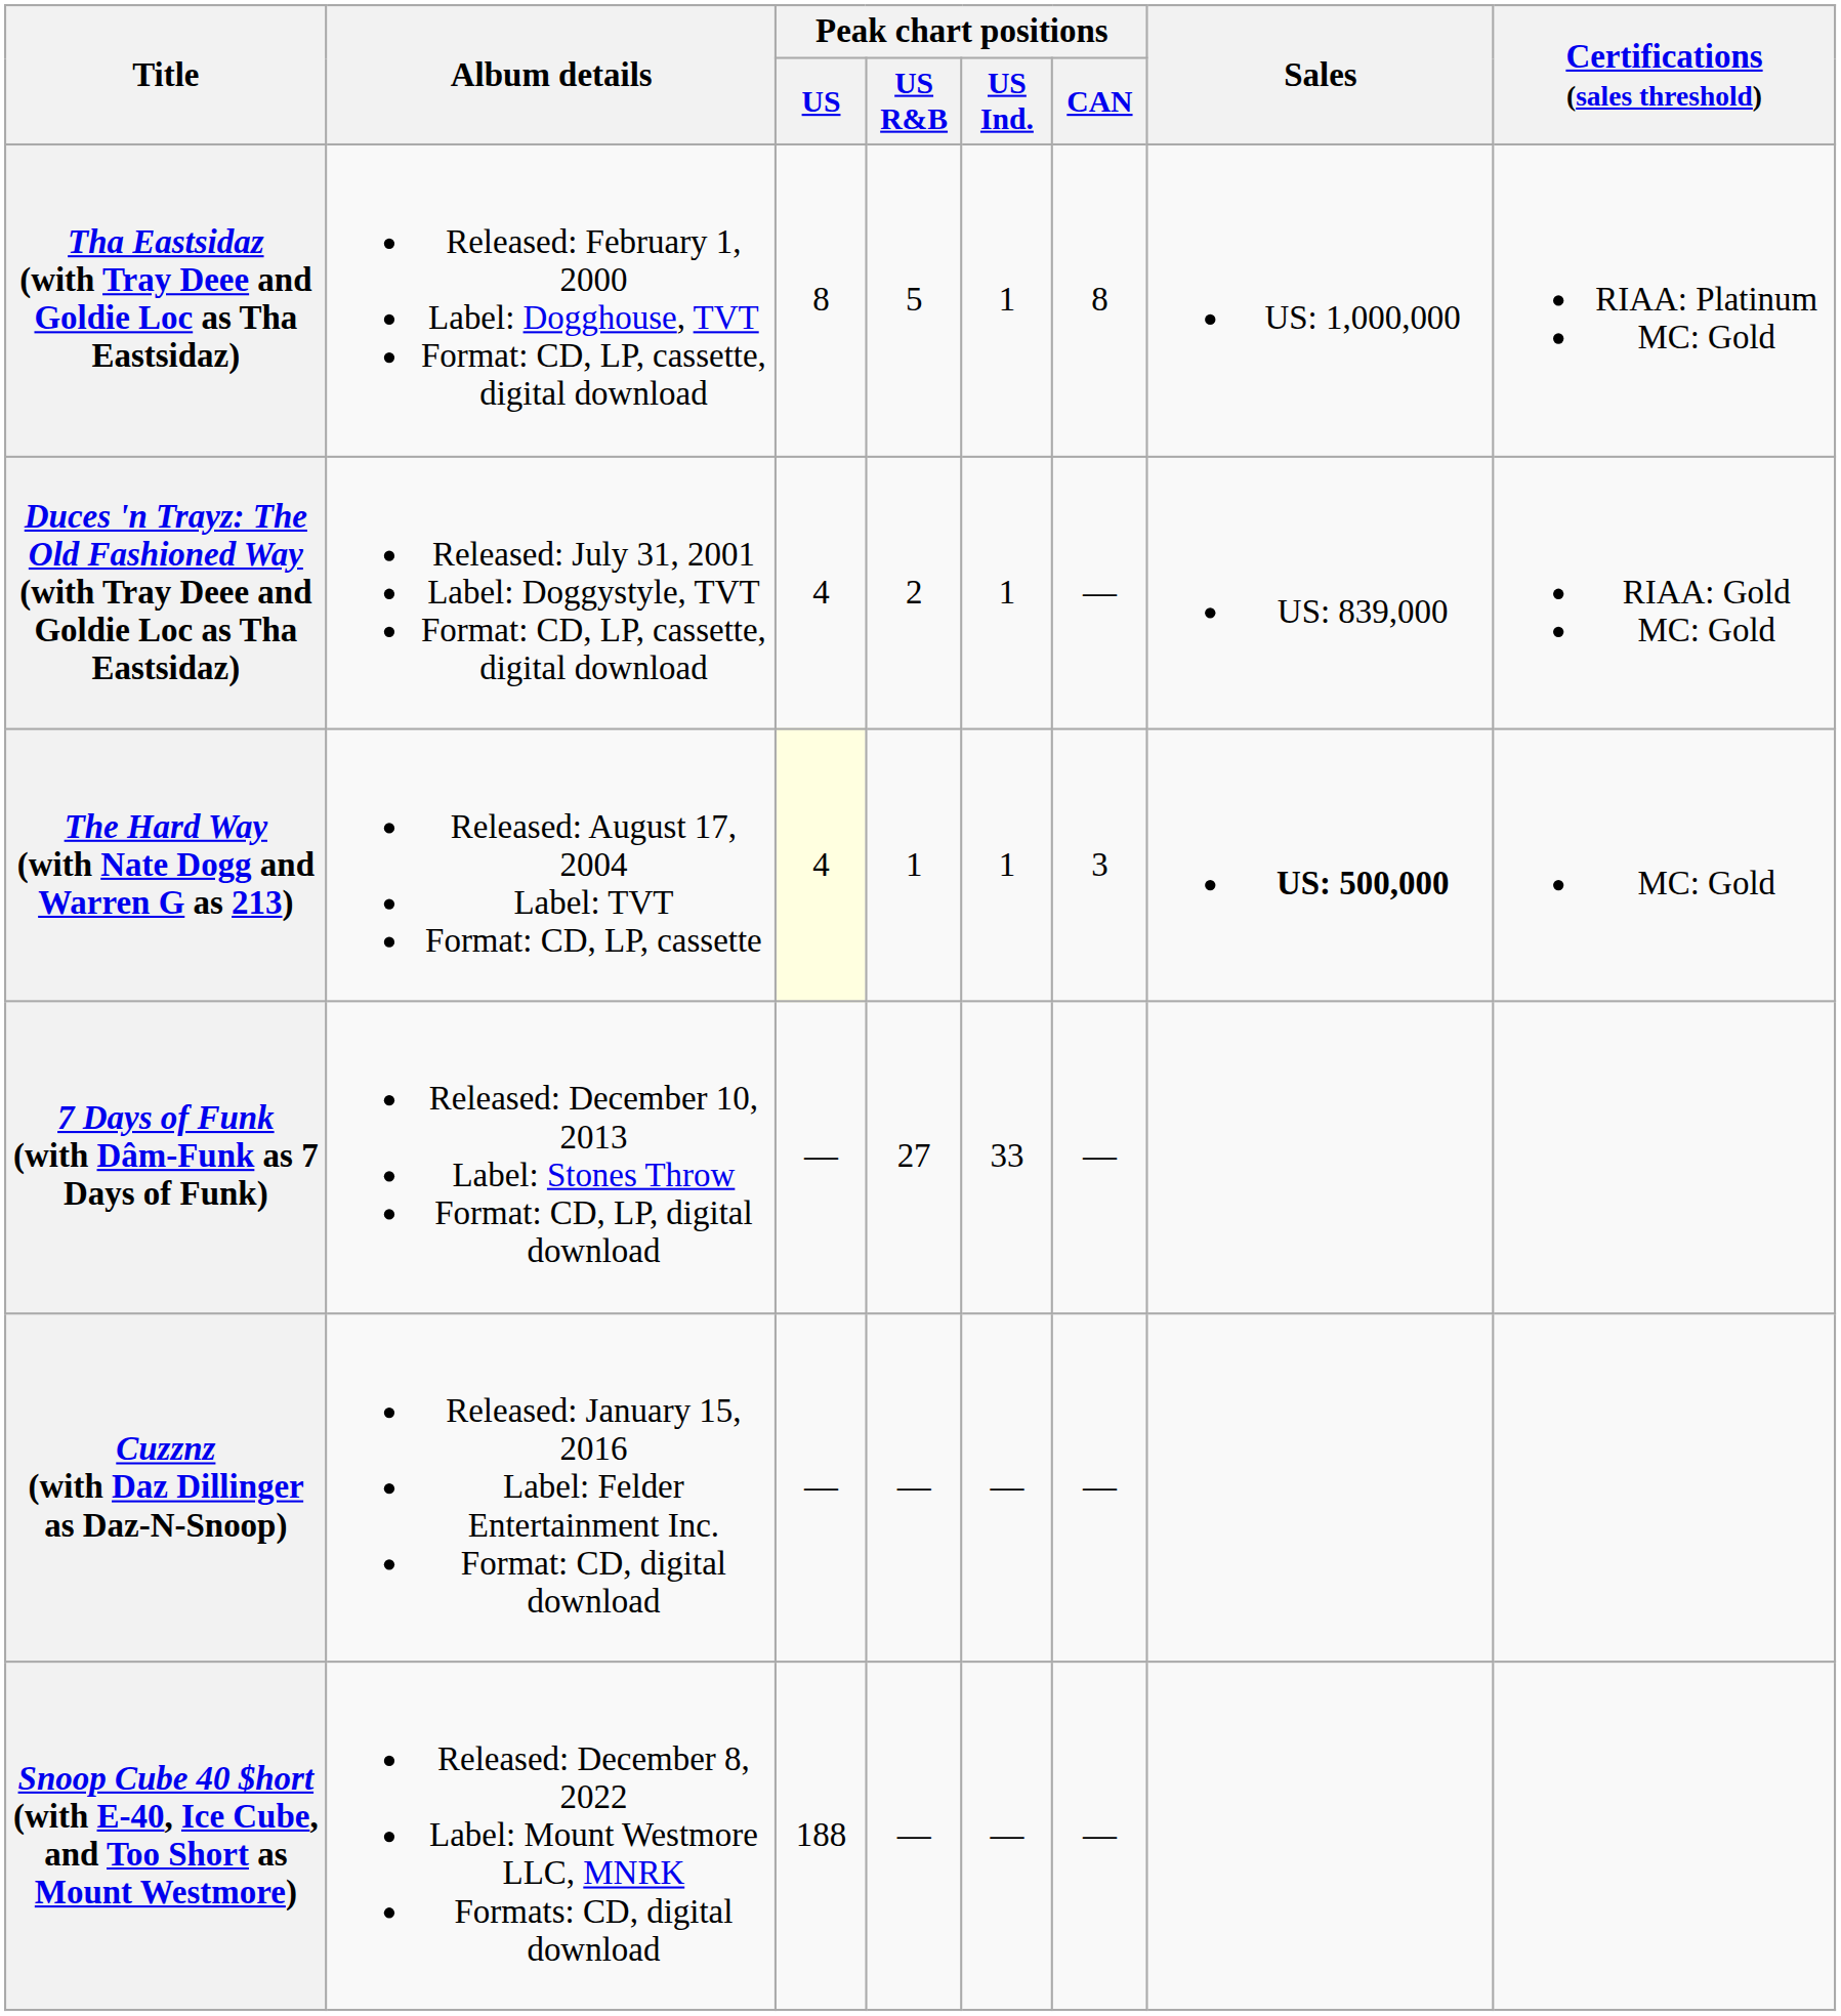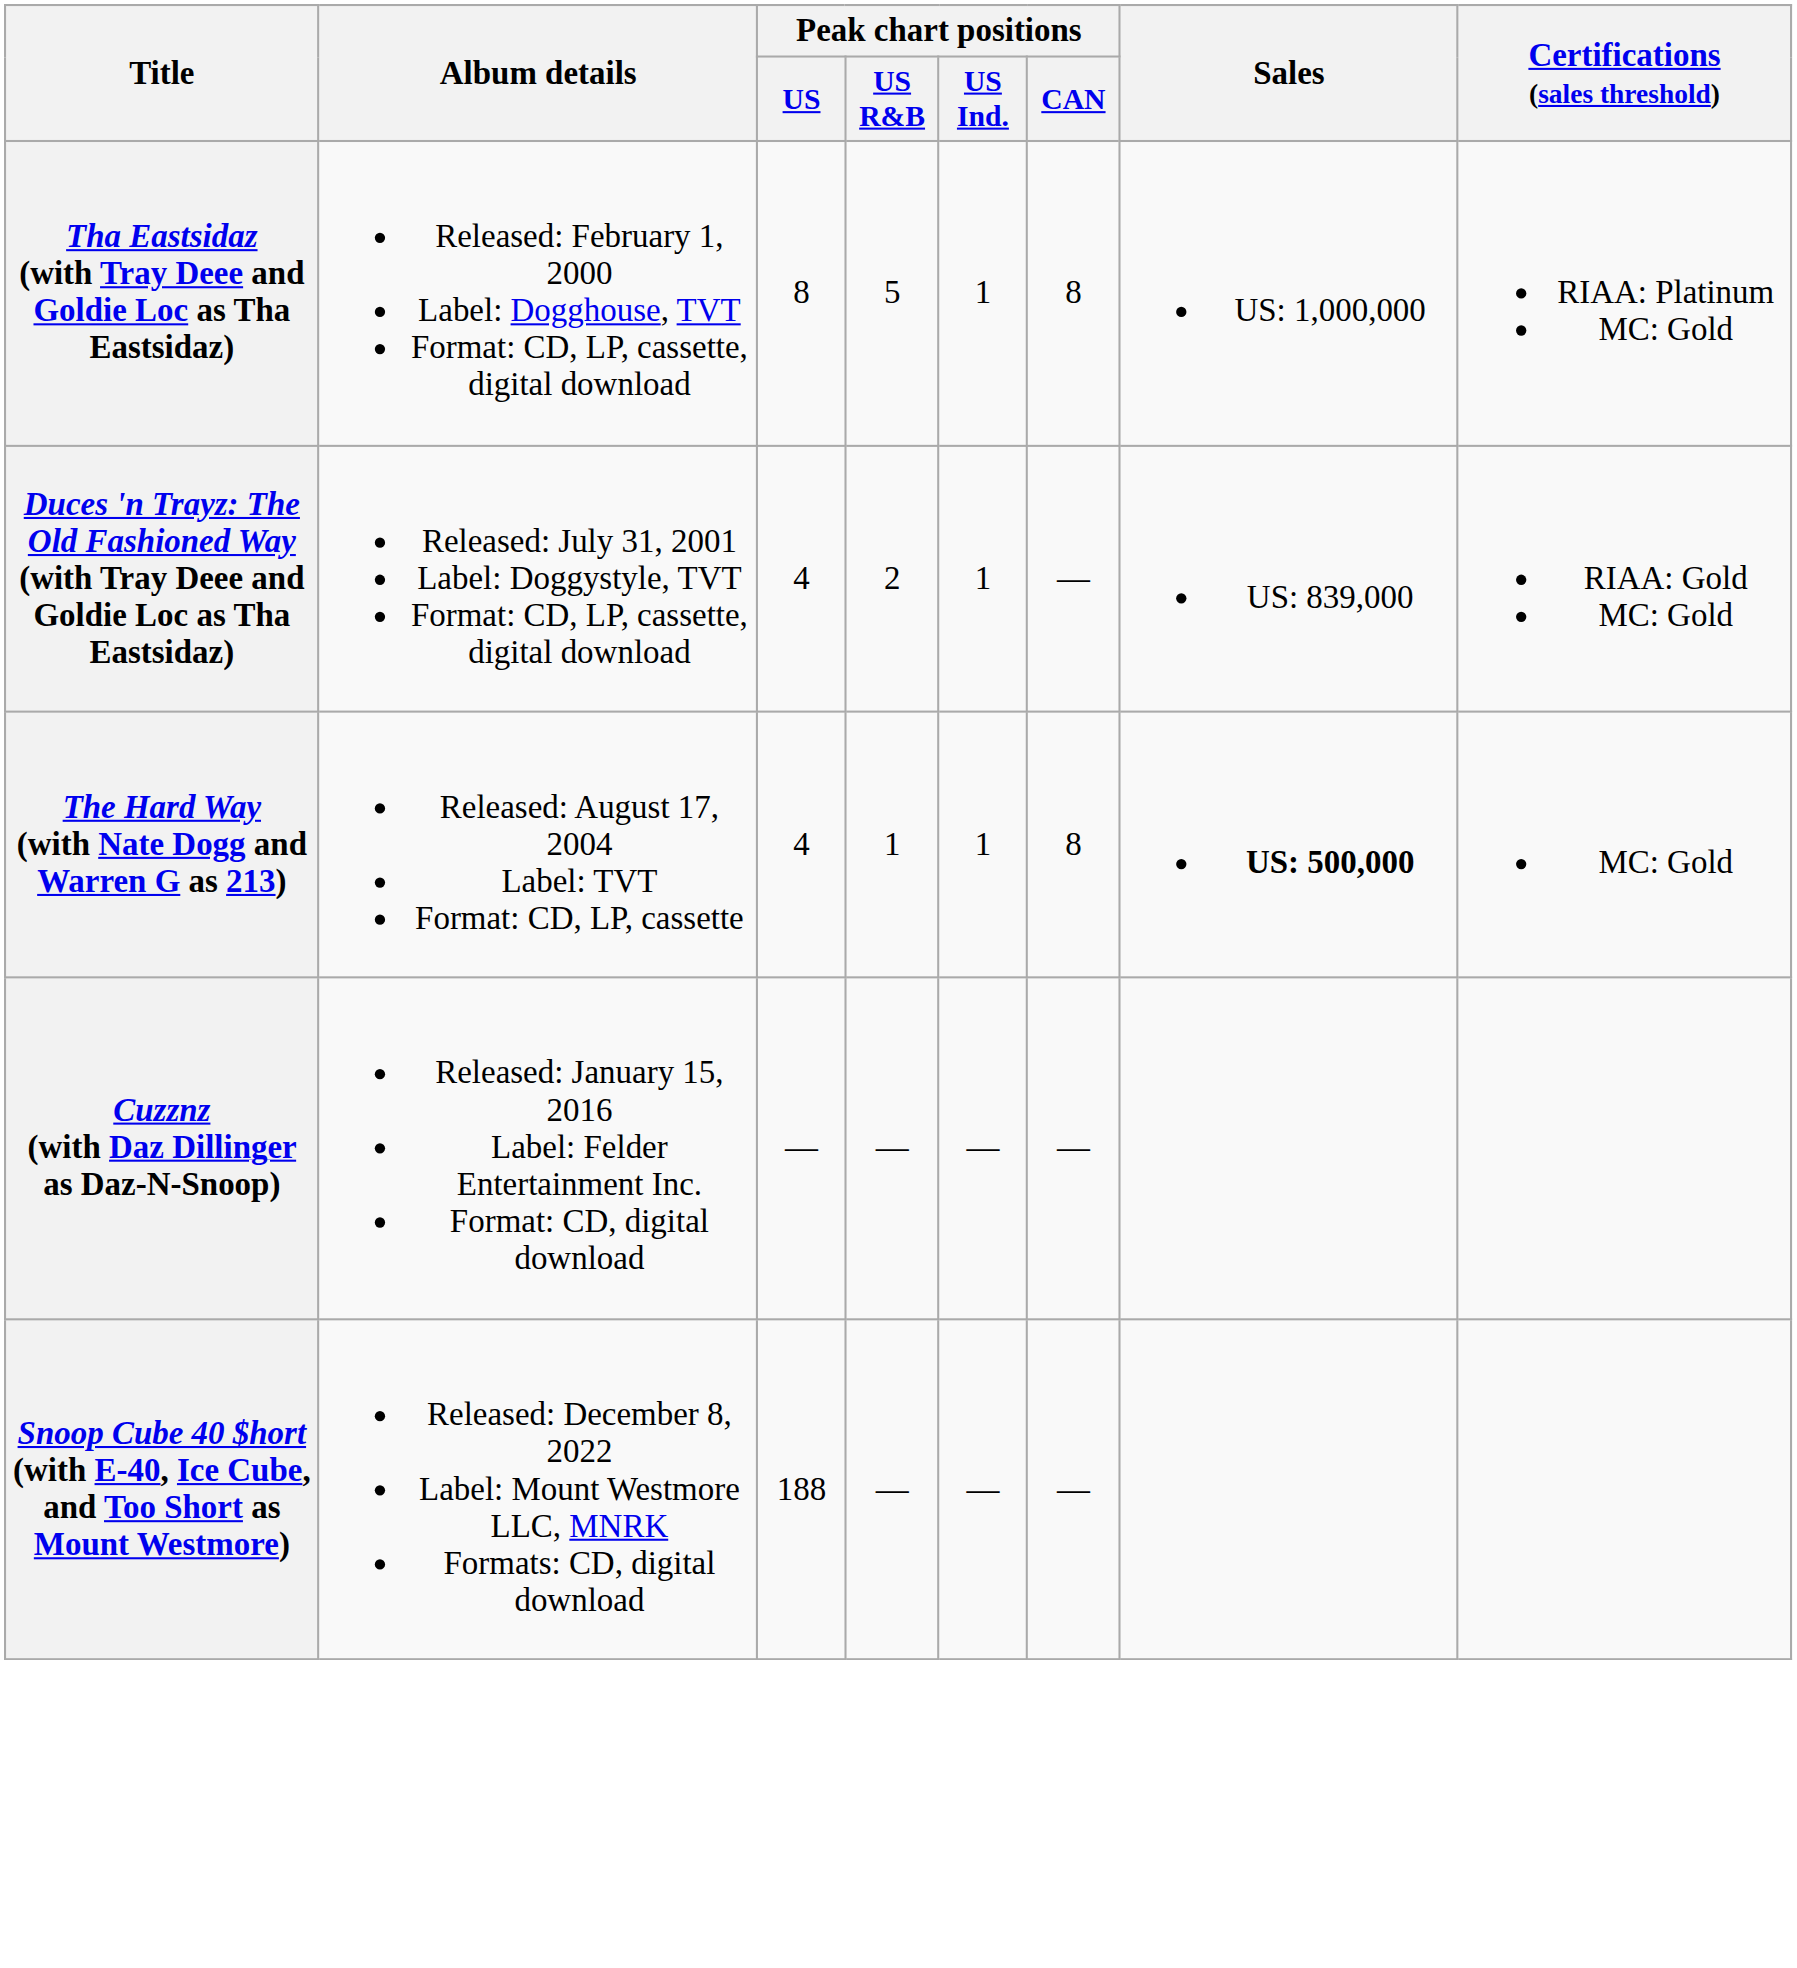The Hard Way (with Nate Dogg and Warren G as 213) | Peak chart positions / US: lightyellow background -> no background
The Hard Way (with Nate Dogg and Warren G as 213) | Peak chart positions / CAN: 3 -> 8
- row: 7 Days of Funk (with Dâm-Funk as 7 Days of Funk) | Released: December 10, 2013 Label: Stones Throw Format: CD, LP, digital download | — | 27 | 33 | —
